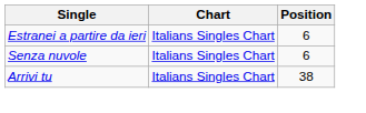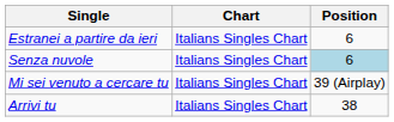Senza nuvole | Position: no background -> lightblue background
+ row: Mi sei venuto a cercare tu | Italians Singles Chart | 39 (Airplay)
